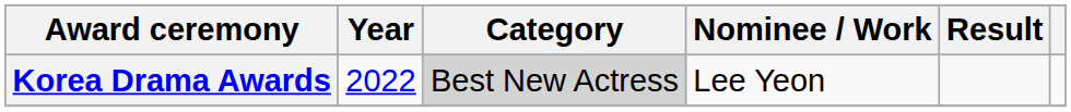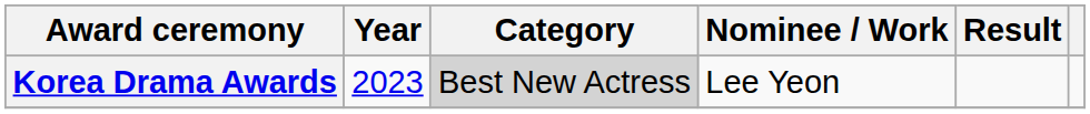Korea Drama Awards | Year: 2022 -> 2023
